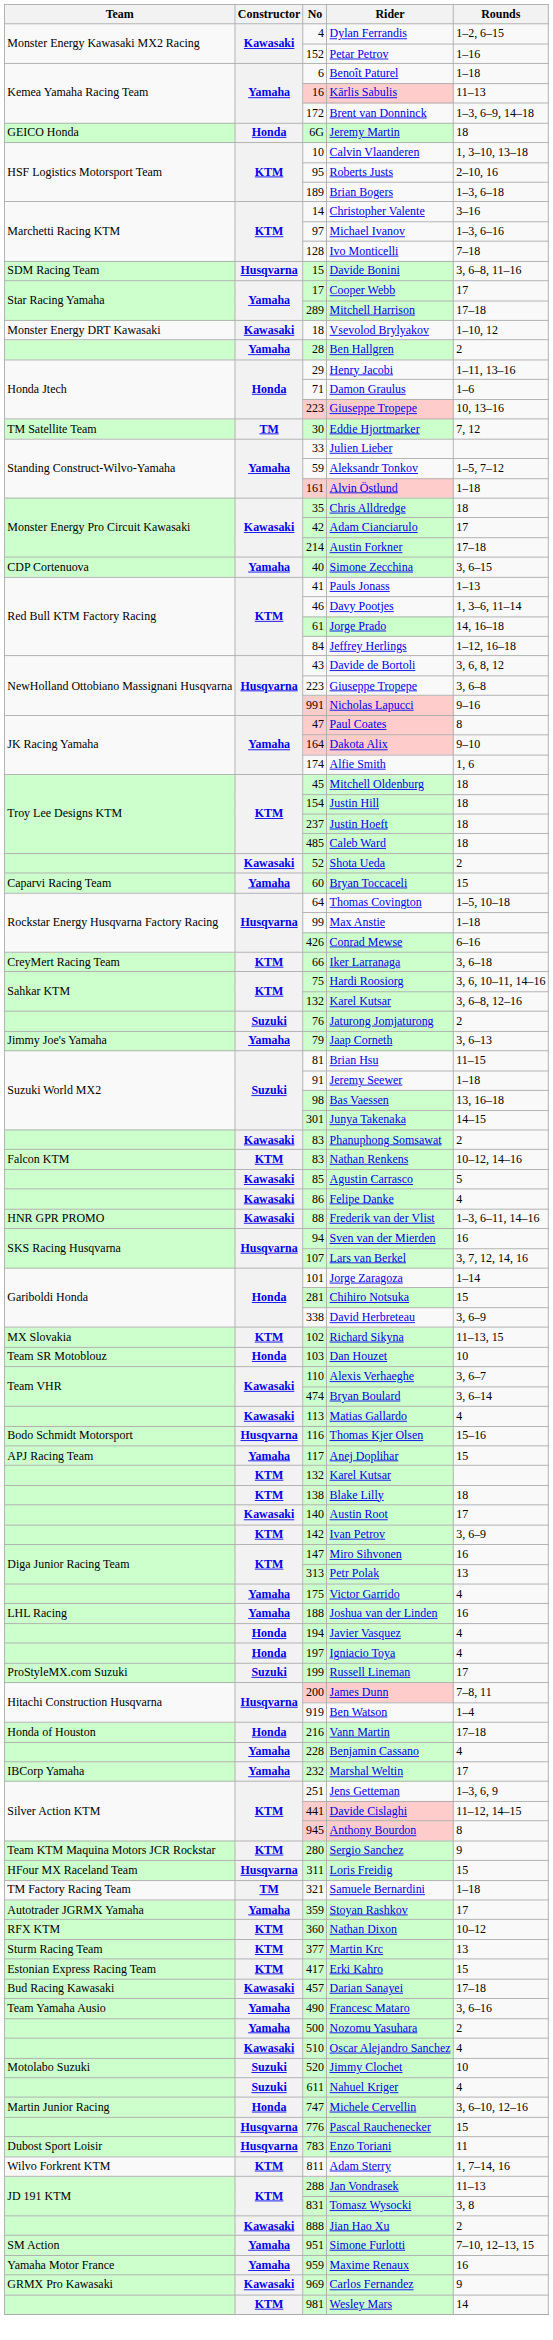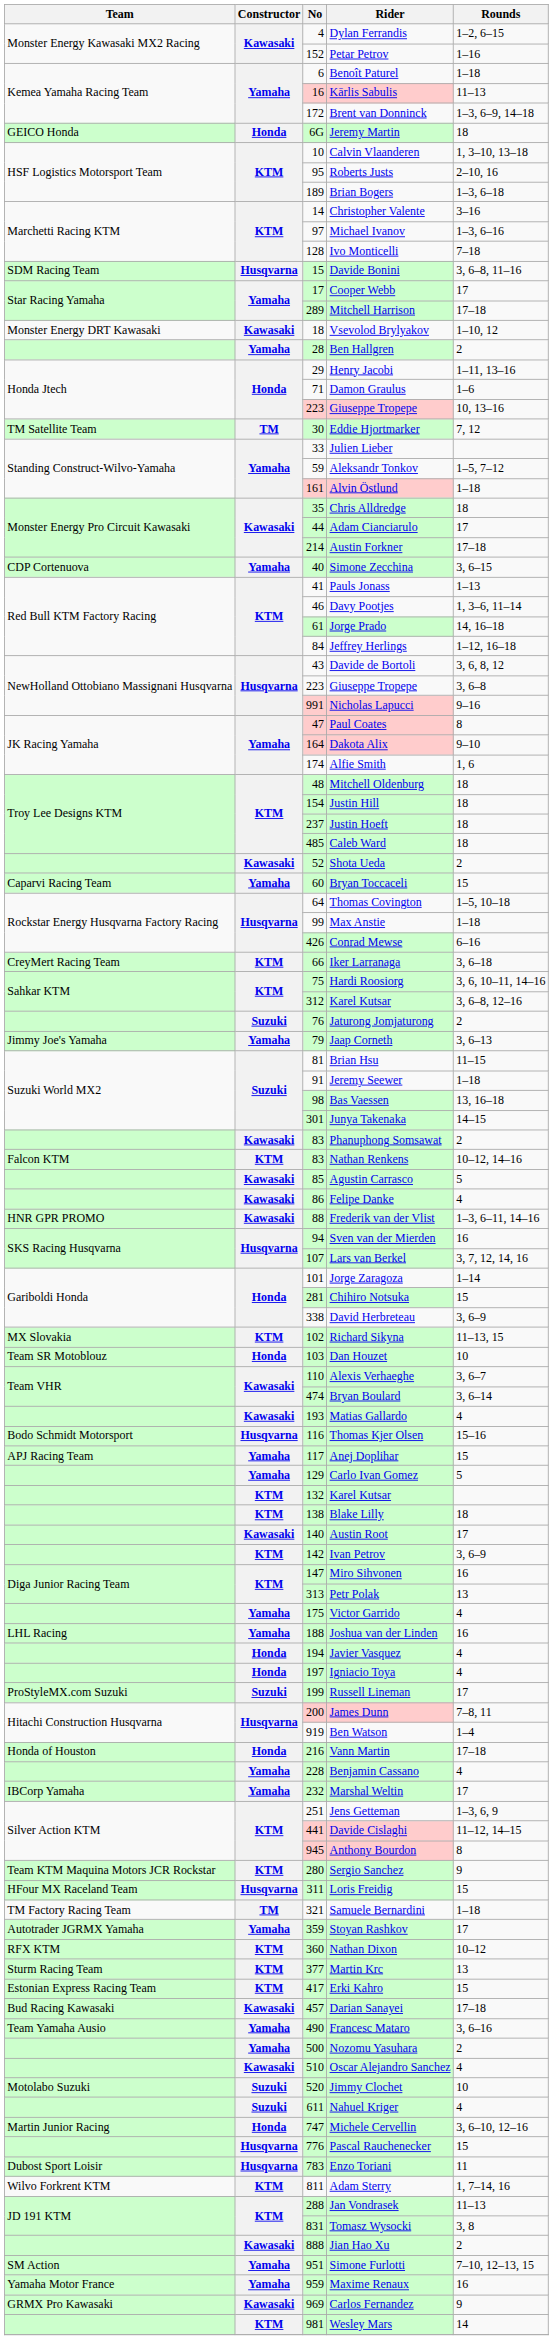Adam Cianciarulo | No: 42 -> 44
Mitchell Oldenburg | No: 45 -> 48
Sahkar KTM / Karel Kutsar | No: 132 -> 312
Matias Gallardo | No: 113 -> 193
+ row: Yamaha | 129 | Carlo Ivan Gomez | 5
